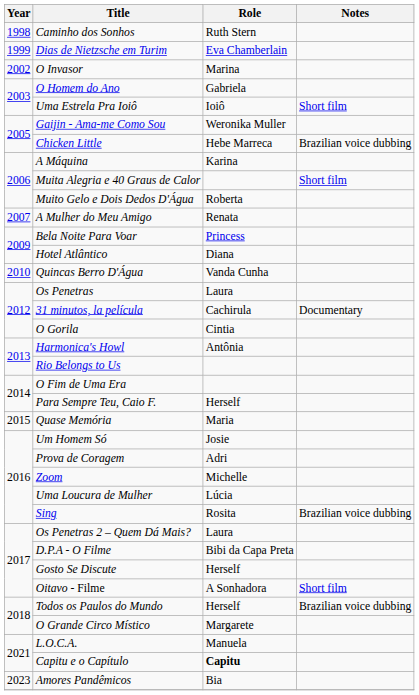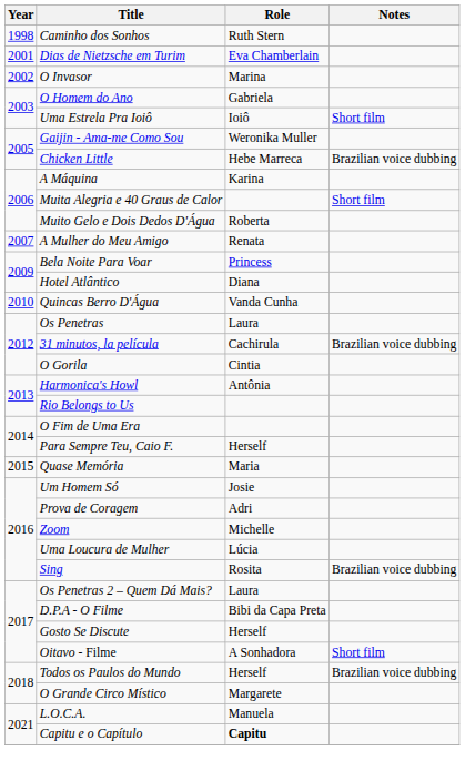Dias de Nietzsche em Turim | Year: 1999 -> 2001
31 minutos, la película | Notes: Documentary -> Brazilian voice dubbing
- row: 2023 | Amores Pandêmicos | Bia
